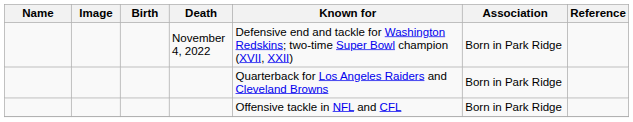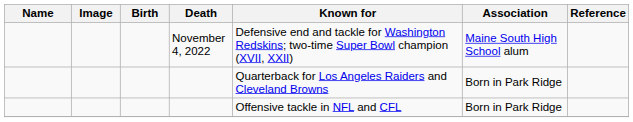November 4, 2022 | Association: Born in Park Ridge -> Maine South High School alum
